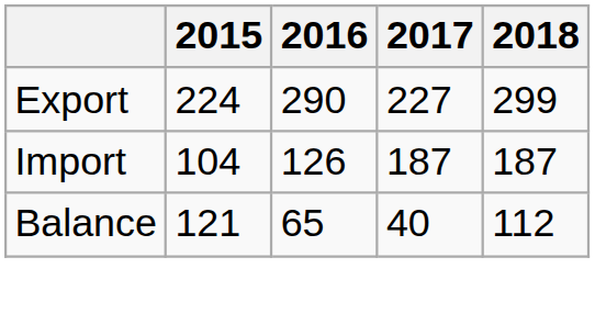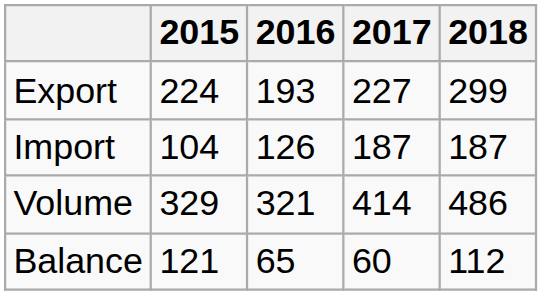Export | 2016: 290 -> 193
+ row: Volume | 329 | 321 | 414 | 486
Balance | 2017: 40 -> 60
